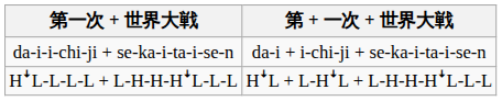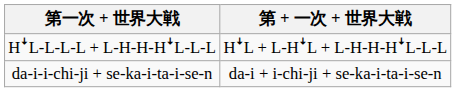rows swapped: da-i-i-chi-ji + se-ka-i-ta-i-se-n <-> HꜜL-L-L-L + L-H-H-HꜜL-L-L
